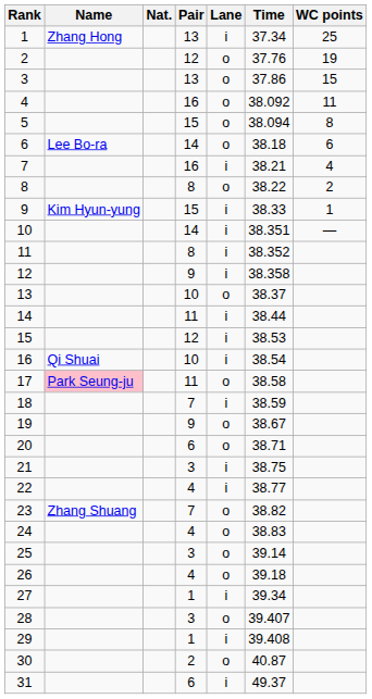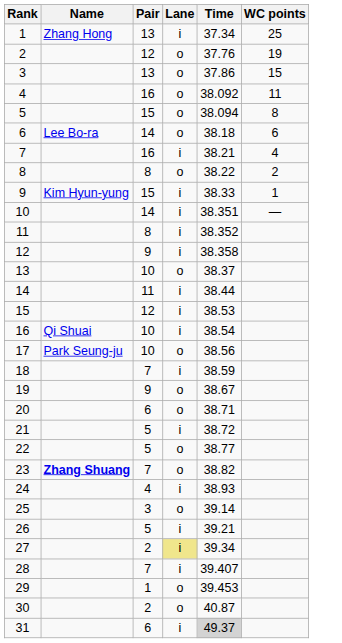- column: Nat.
17 | Name: pink background -> no background
17 | Pair: 11 -> 10
17 | Time: 38.58 -> 38.56
21 | Pair: 3 -> 5
21 | Time: 38.75 -> 38.72
22 | Pair: 4 -> 5
22 | Lane: i -> o
23 | Name: normal -> bold
24 | Lane: o -> i
24 | Time: 38.83 -> 38.93
26 | Pair: 4 -> 5
26 | Lane: o -> i
26 | Time: 39.18 -> 39.21
27 | Pair: 1 -> 2
27 | Lane: no background -> khaki background
28 | Pair: 3 -> 7
28 | Lane: o -> i
29 | Lane: i -> o
29 | Time: 39.408 -> 39.453
31 | Time: no background -> lightgrey background
